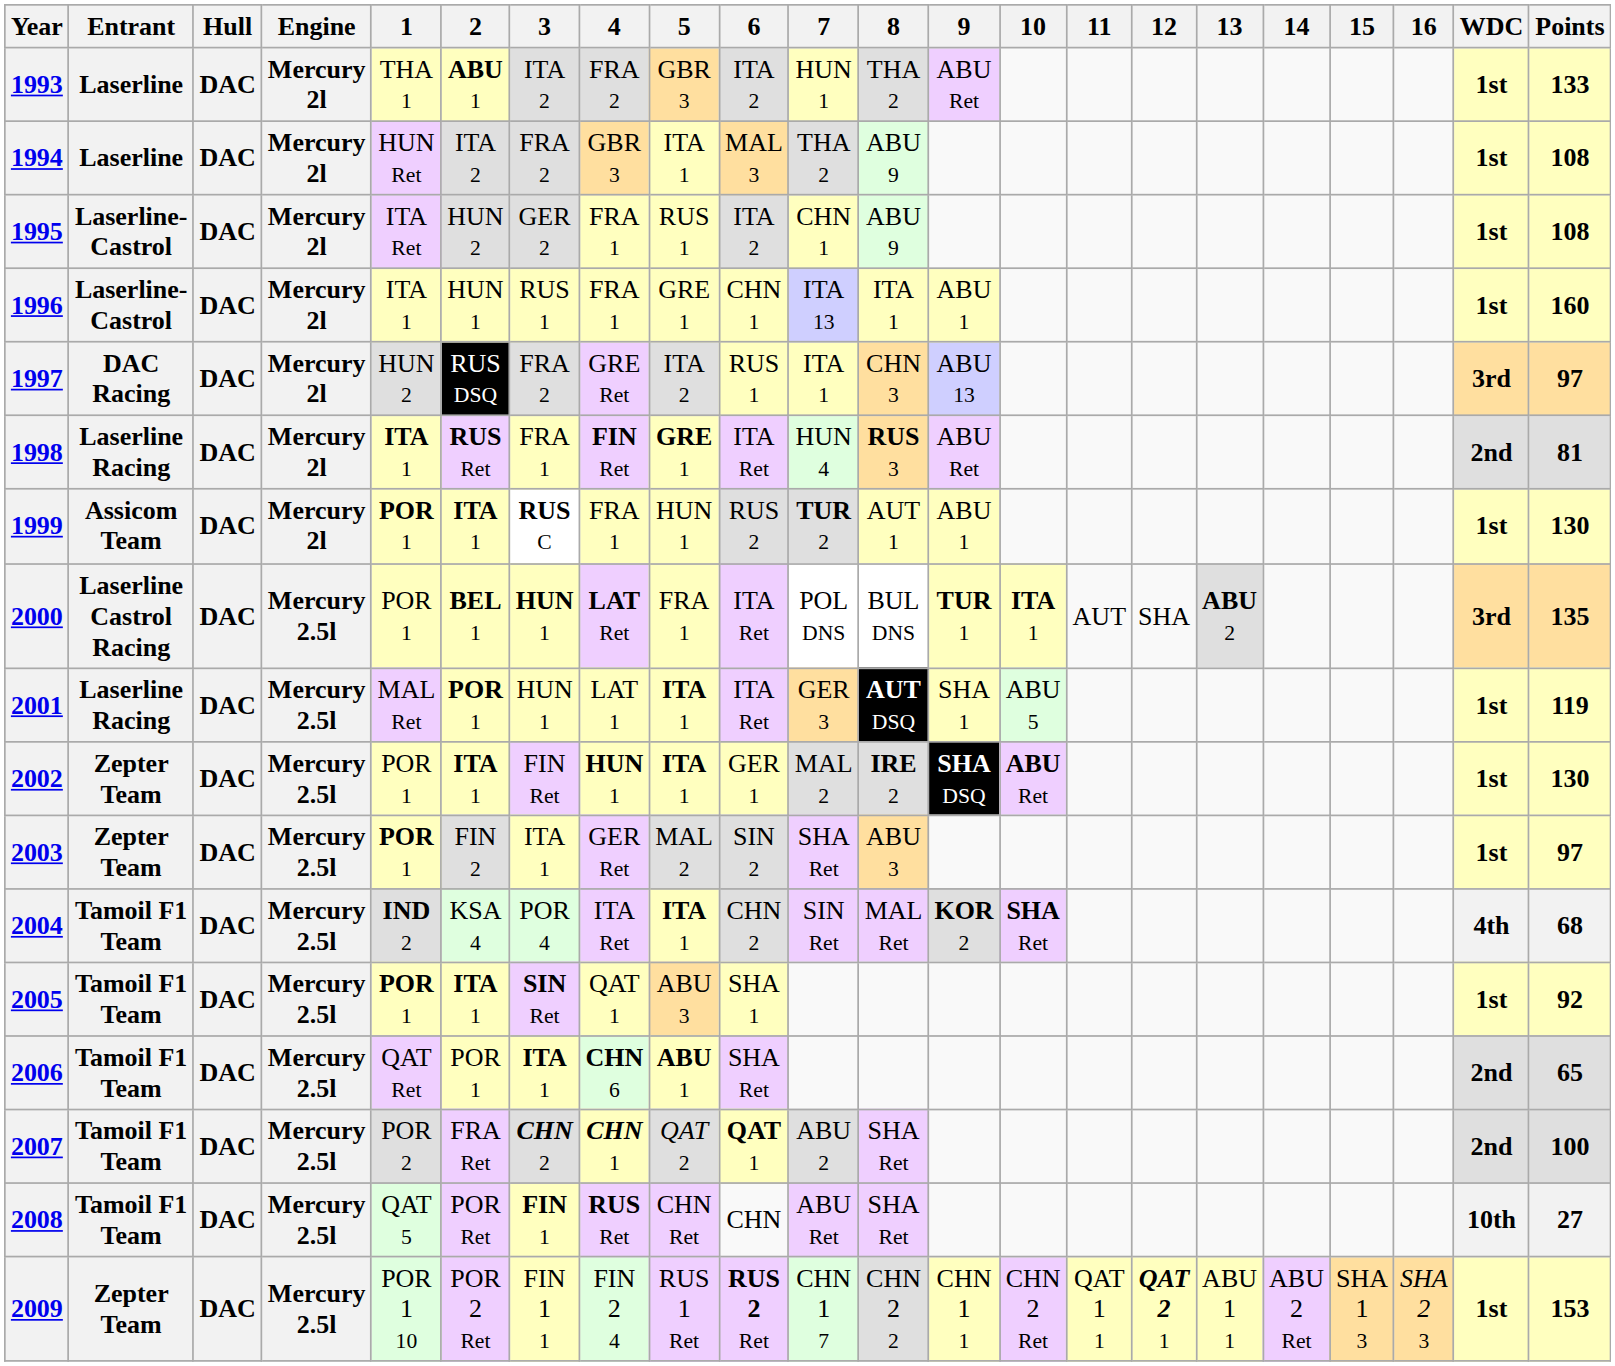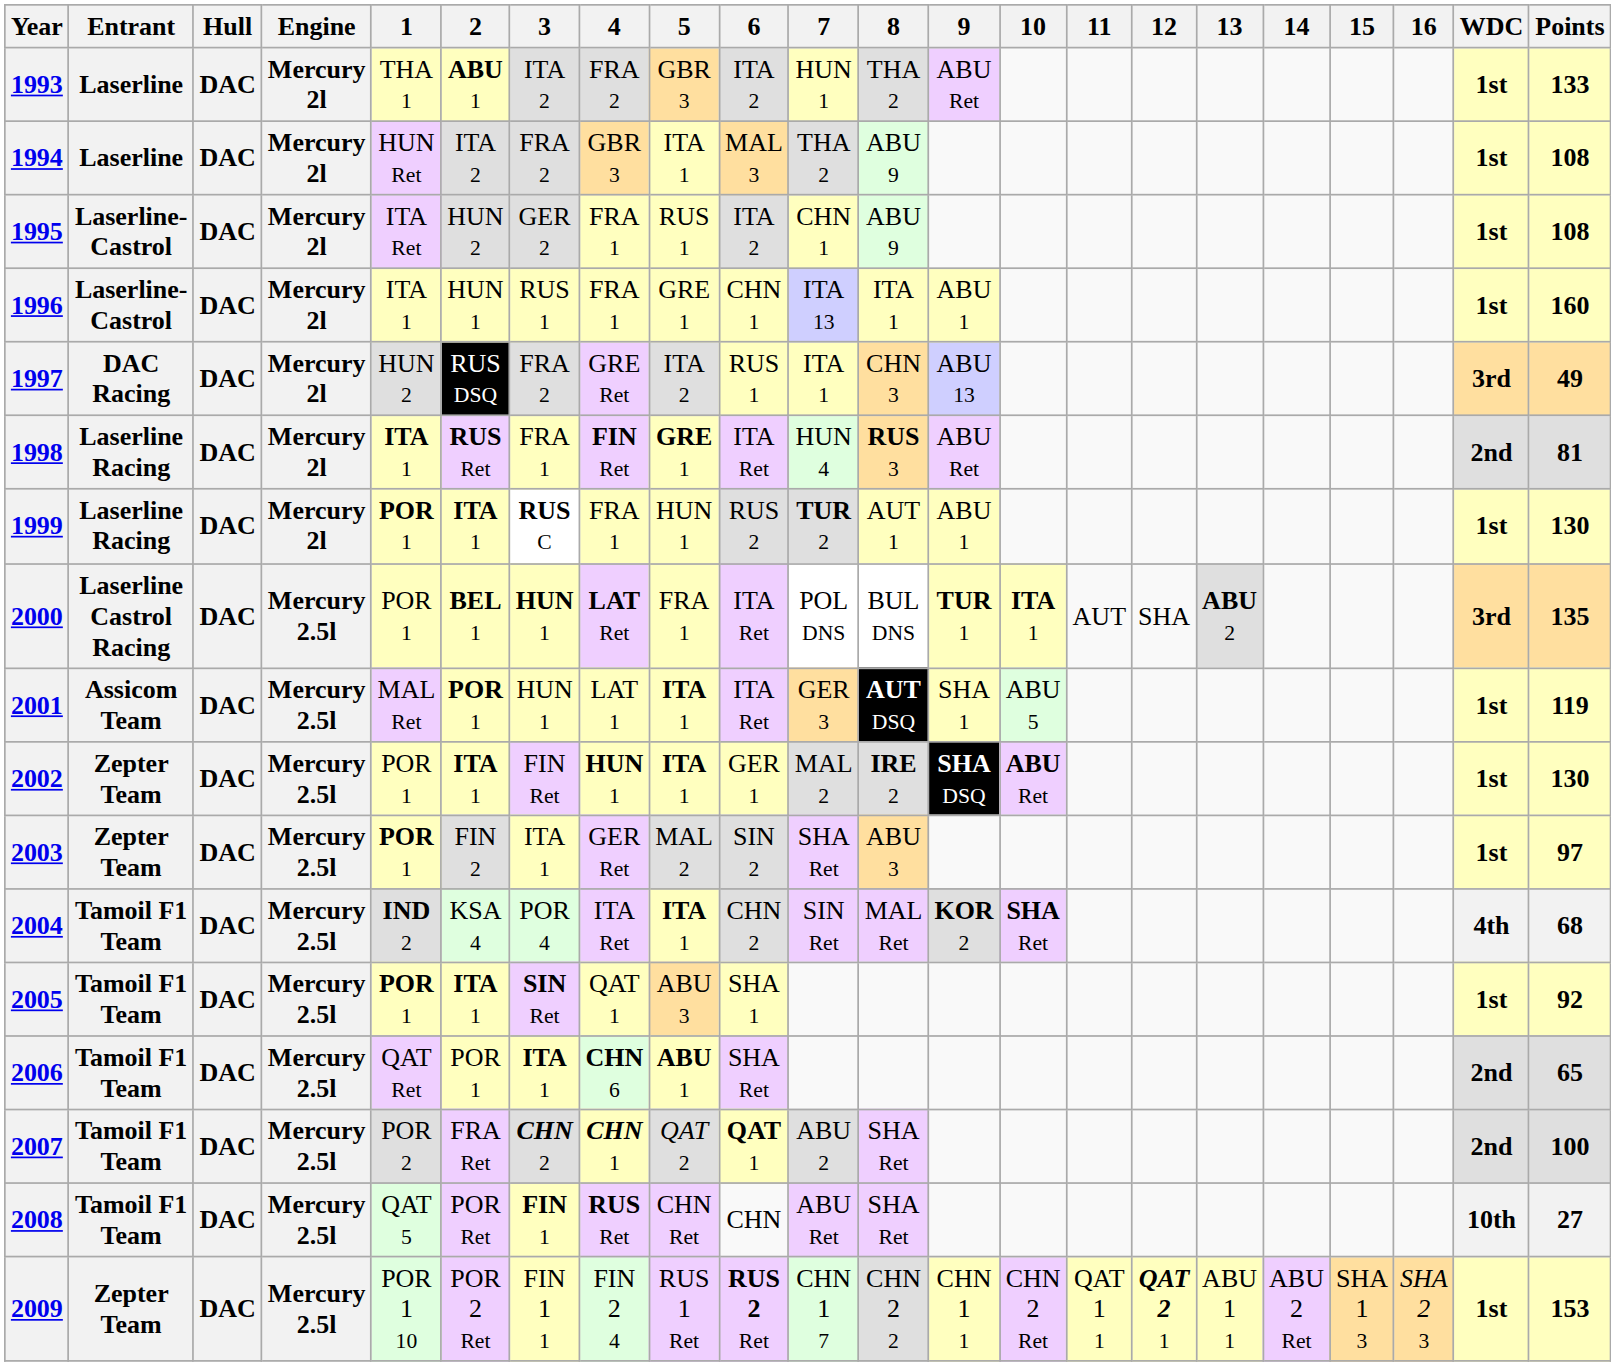1997 | Points: 97 -> 49
1999 | Entrant: Assicom Team -> Laserline Racing
2001 | Entrant: Laserline Racing -> Assicom Team
